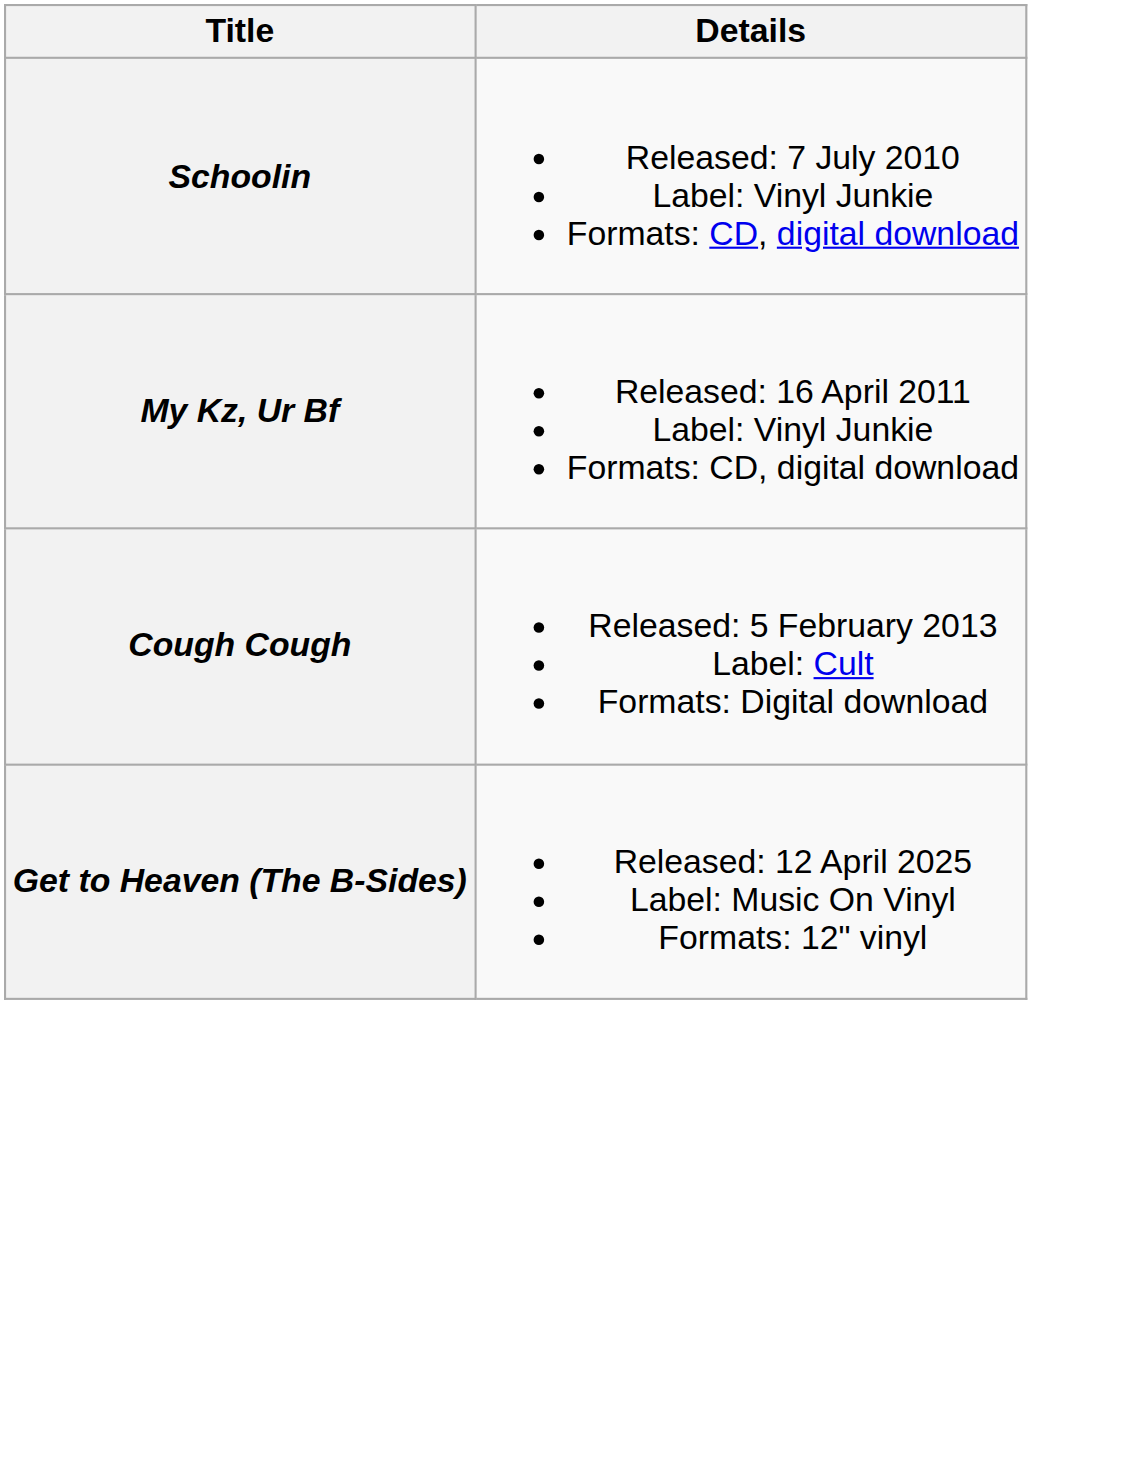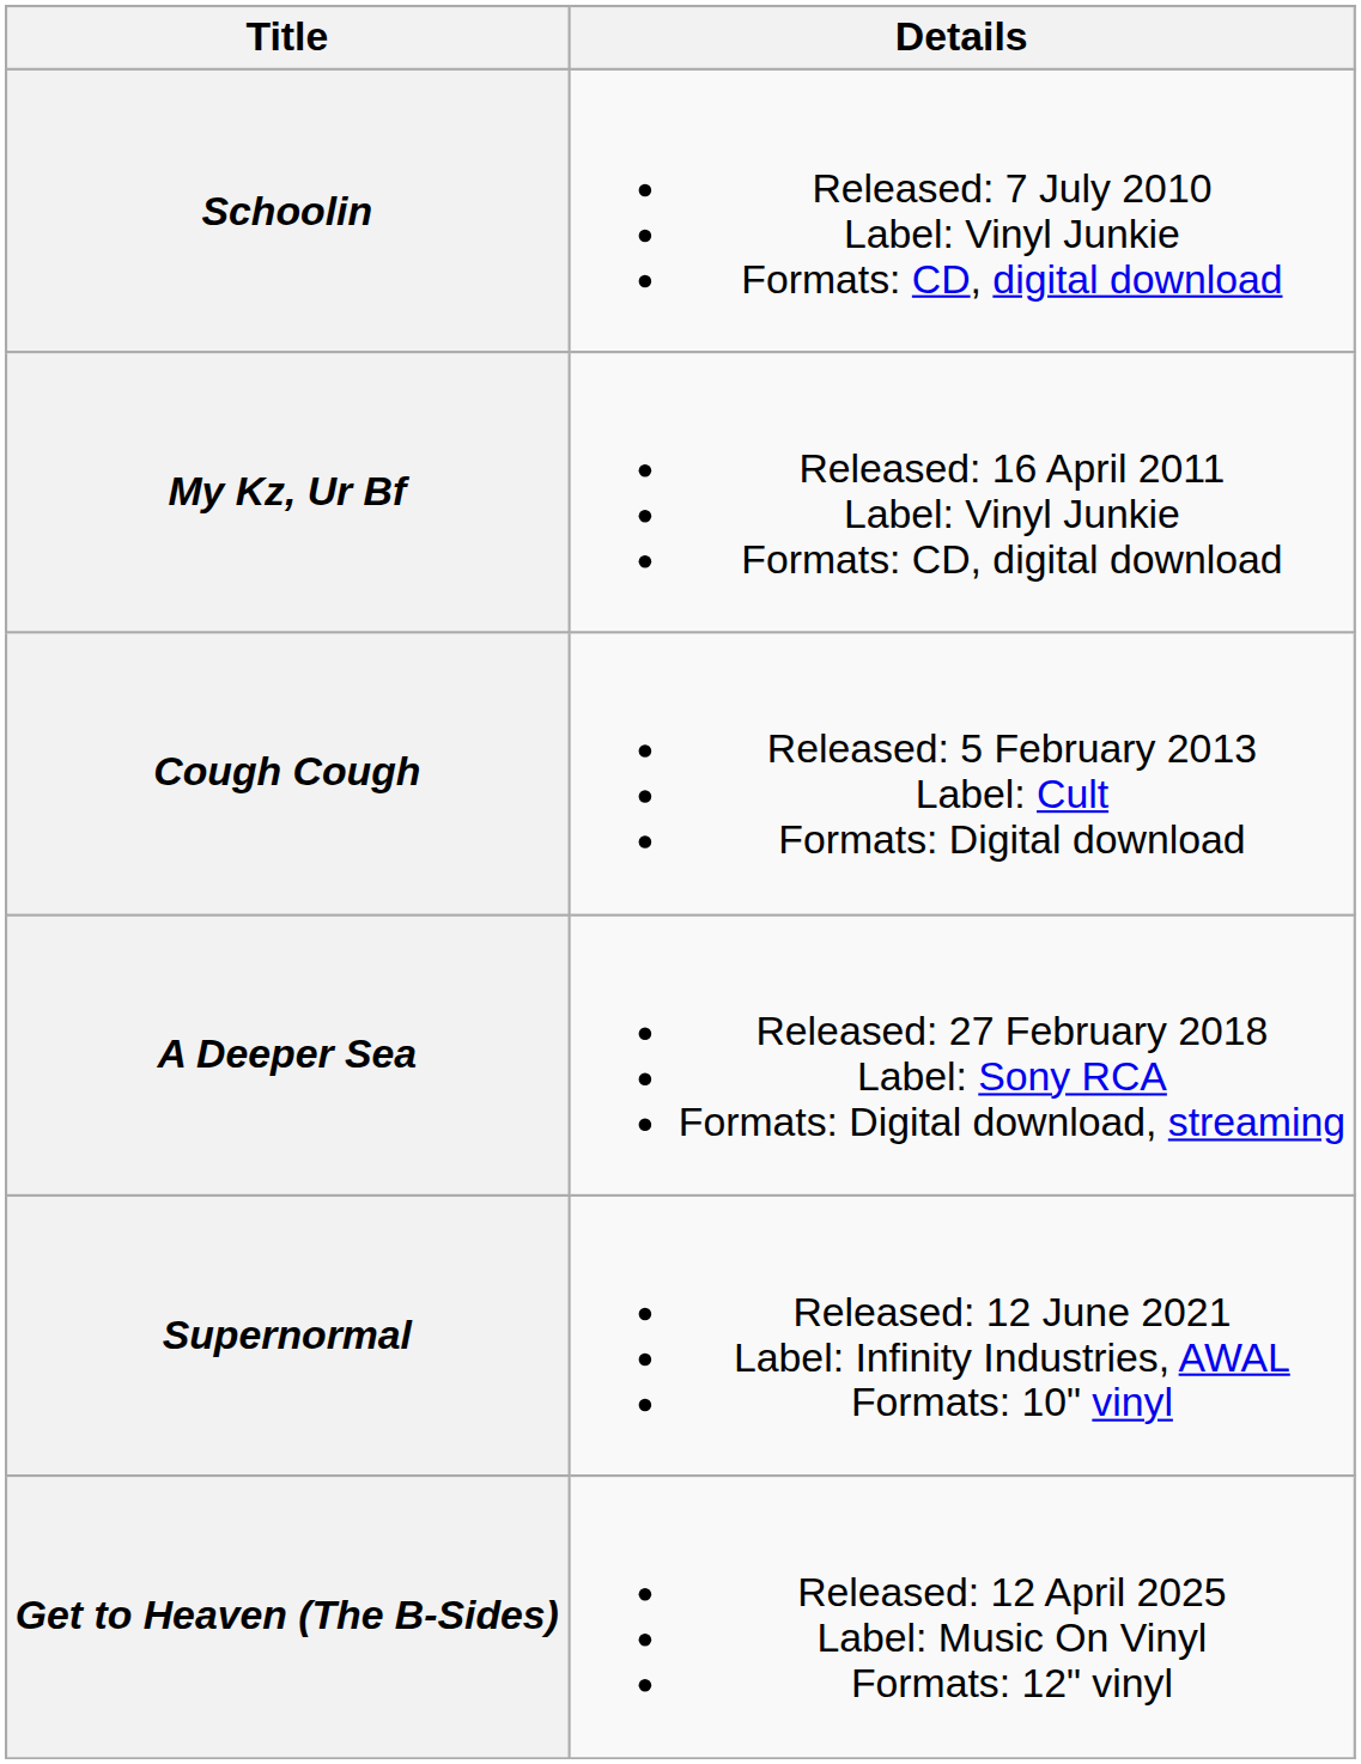+ row: A Deeper Sea | Released: 27 February 2018 Label: Sony RCA Formats: Digital download, streaming
+ row: Supernormal | Released: 12 June 2021 Label: Infinity Industries, AWAL Formats: 10" vinyl
